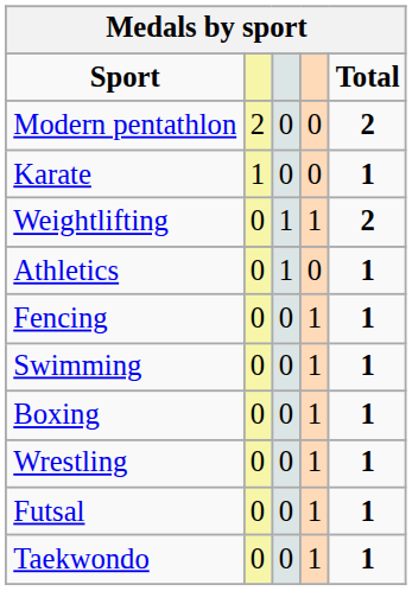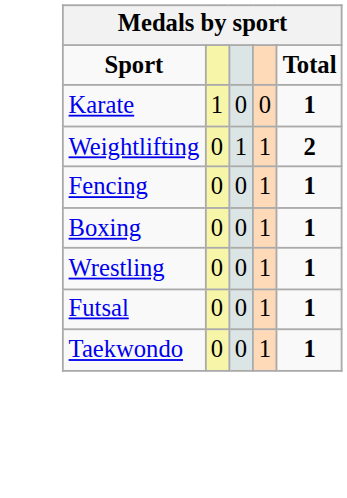- row: Modern pentathlon | 2 | 0 | 0 | 2
- row: Athletics | 0 | 1 | 0 | 1
- row: Swimming | 0 | 0 | 1 | 1
